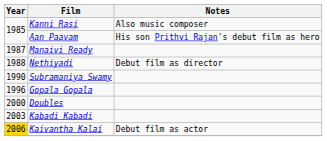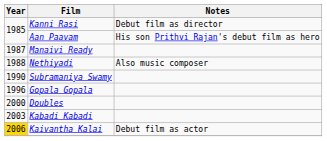Kanni Rasi | Notes: Also music composer -> Debut film as director
Nethiyadi | Notes: Debut film as director -> Also music composer
